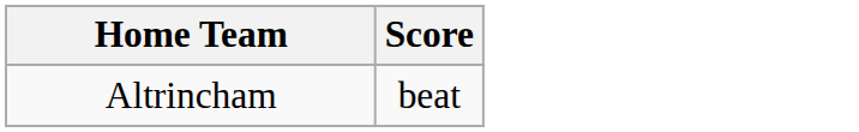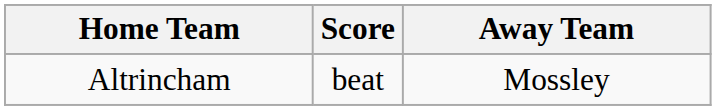+ column: Away Team | Mossley
